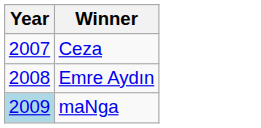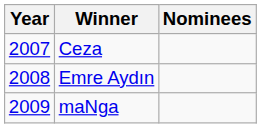+ column: Nominees
maNga | Year: lightblue background -> no background
